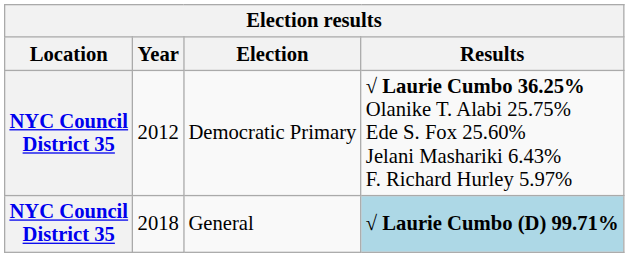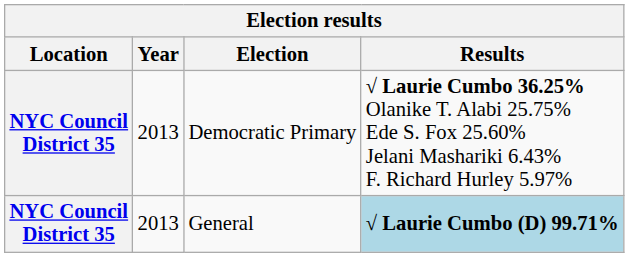Democratic Primary | Year: 2012 -> 2013
General | Year: 2018 -> 2013
